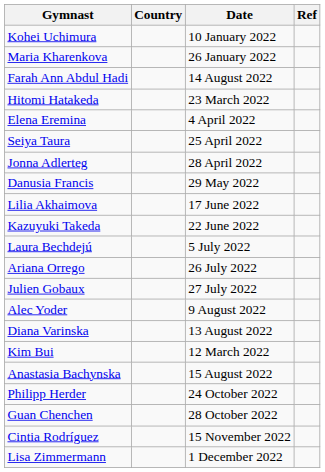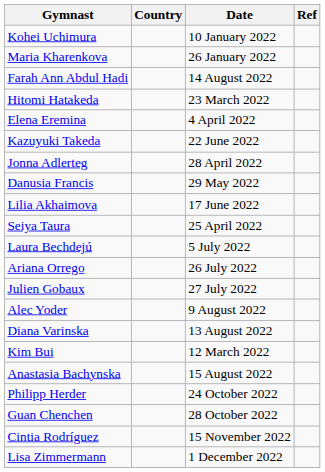rows swapped: Seiya Taura <-> Kazuyuki Takeda
